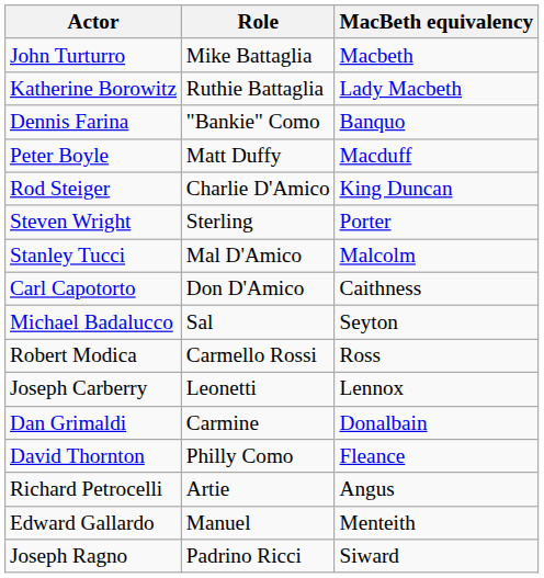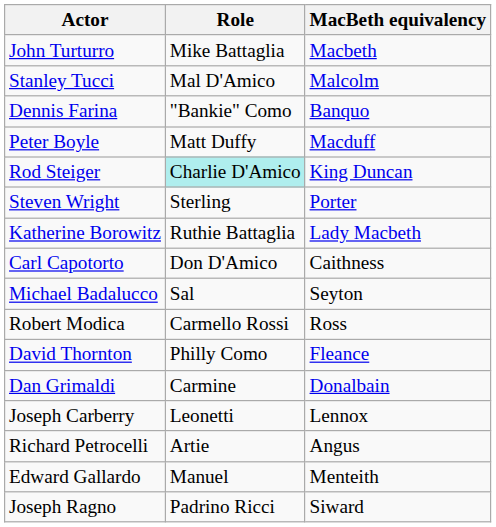rows swapped: Katherine Borowitz <-> Stanley Tucci
Rod Steiger | Role: no background -> paleturquoise background
rows swapped: David Thornton <-> Joseph Carberry
